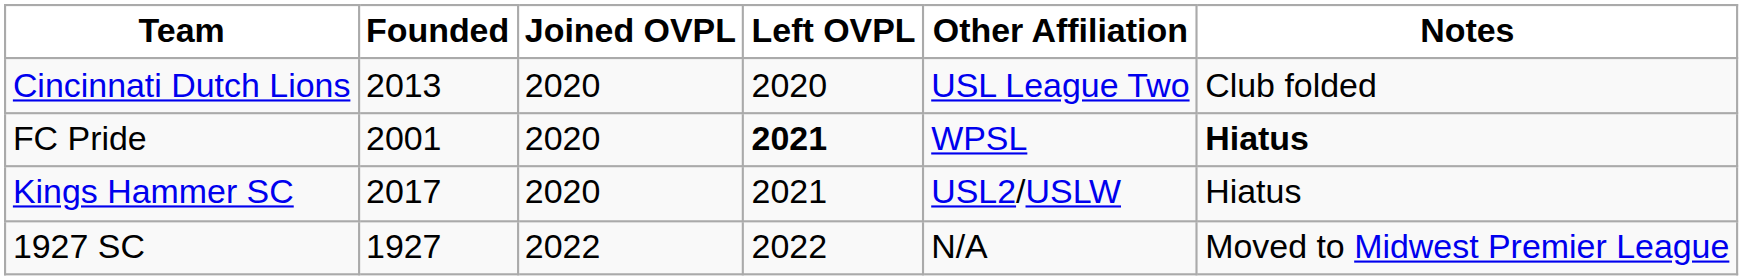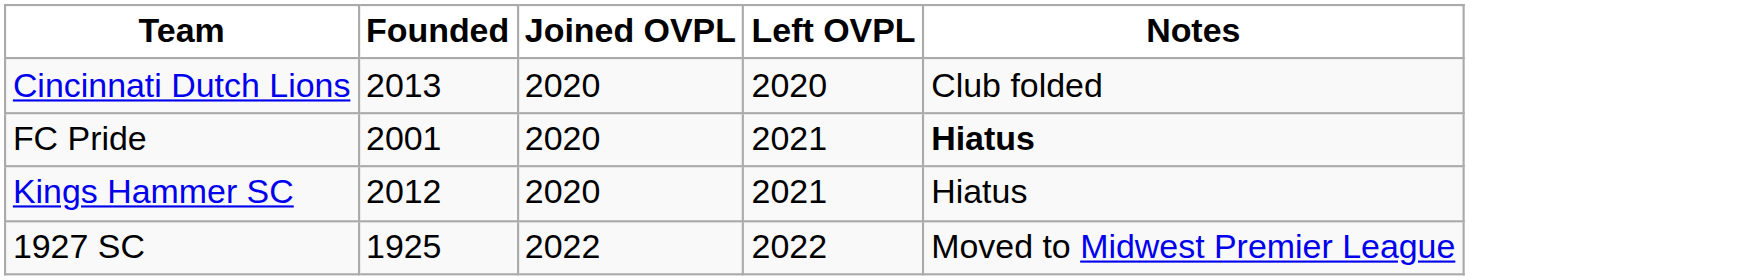- column: Other Affiliation | USL League Two | WPSL | USL2/USLW | N/A
FC Pride | Left OVPL: bold -> normal
Kings Hammer SC | Founded: 2017 -> 2012
1927 SC | Founded: 1927 -> 1925
